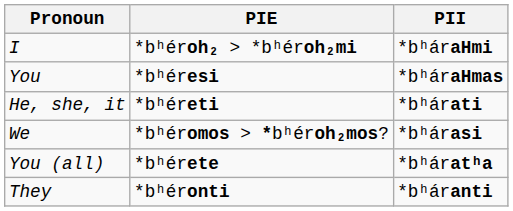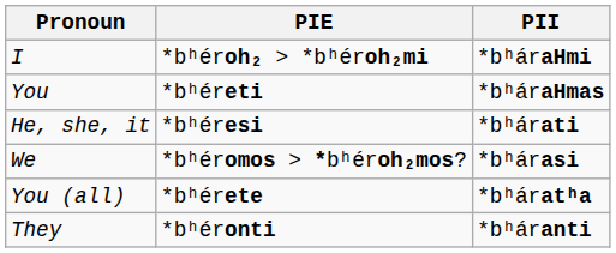You | PIE: *bʰéresi -> *bʰéreti
He, she, it | PIE: *bʰéreti -> *bʰéresi
